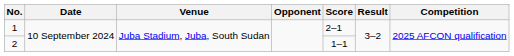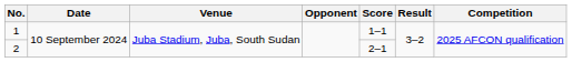1 | Score: 2–1 -> 1–1
2 | Score: 1–1 -> 2–1
